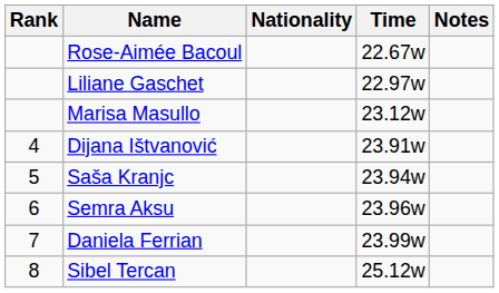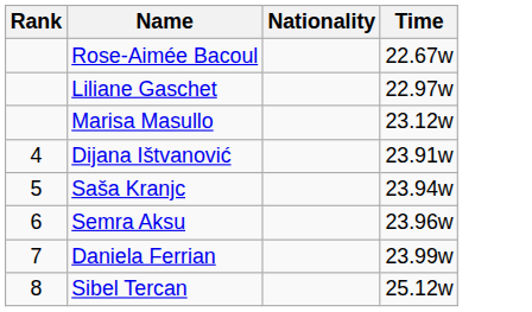- column: Notes
